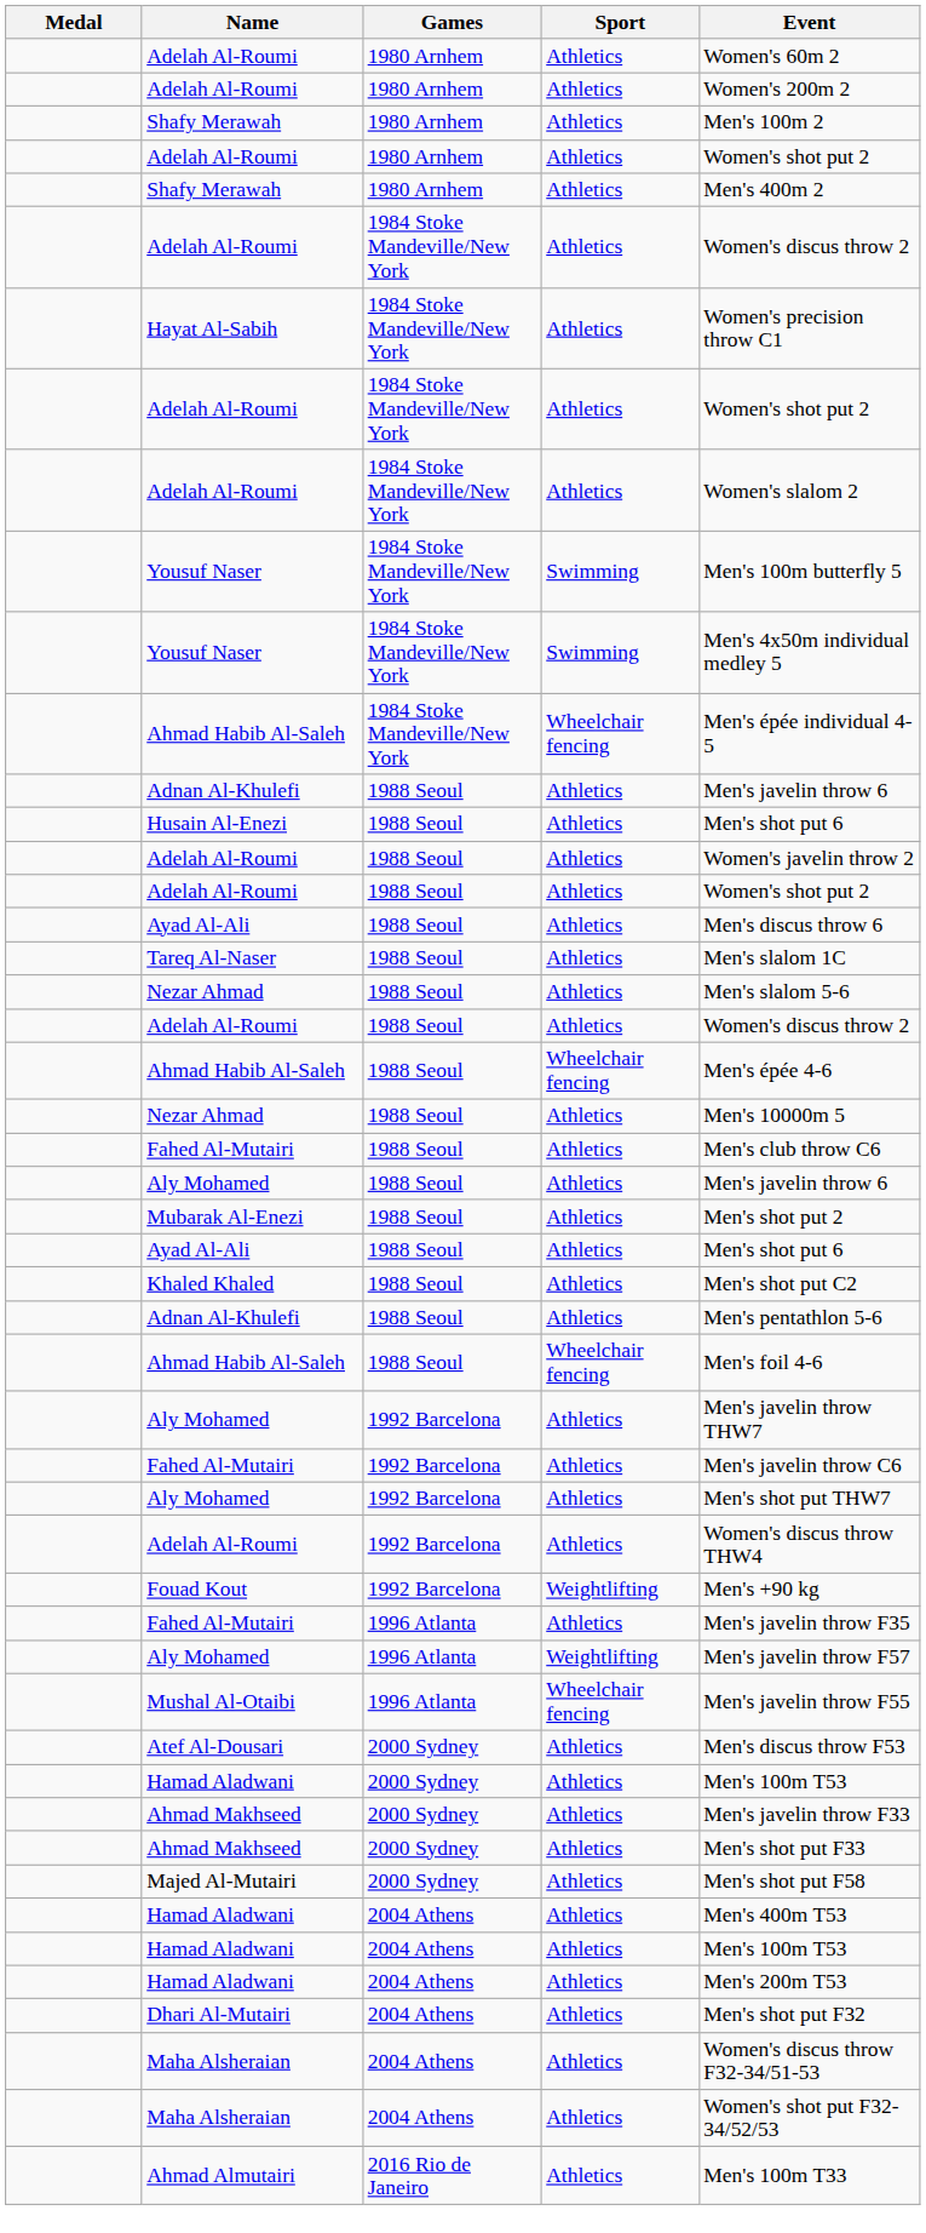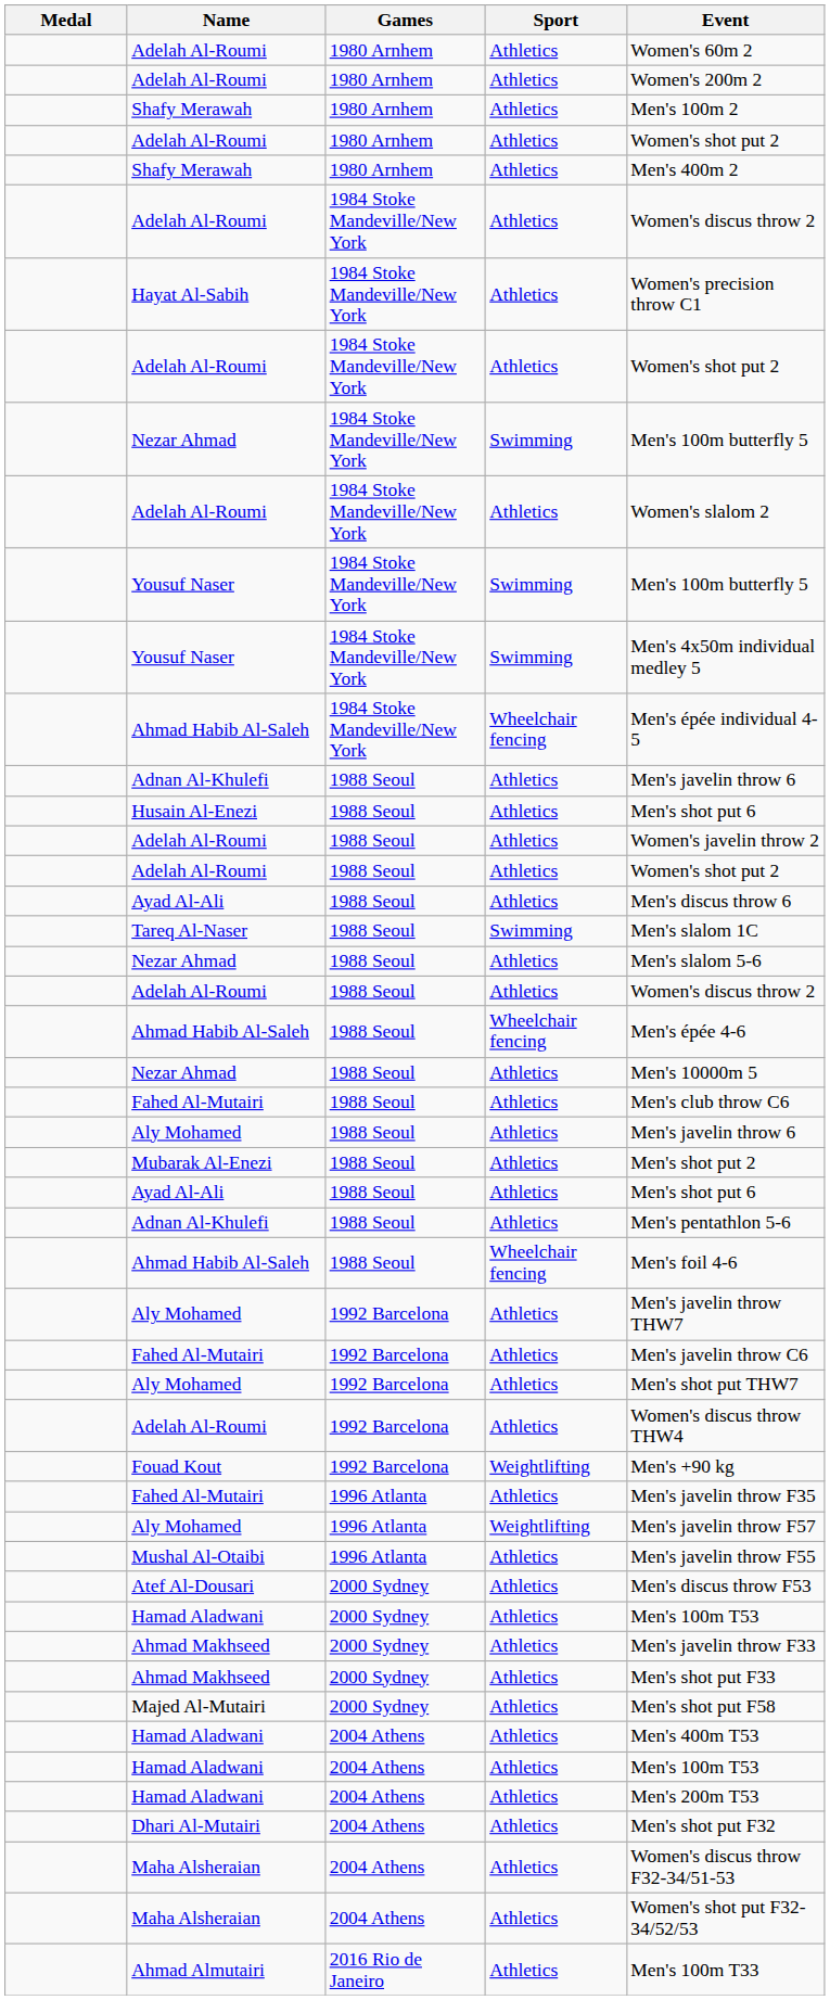+ row: Nezar Ahmad | 1984 Stoke Mandeville/New York | Swimming | Men's 100m butterfly 5
Tareq Al-Naser | Sport: Athletics -> Swimming
- row: Khaled Khaled | 1988 Seoul | Athletics | Men's shot put C2
Mushal Al-Otaibi | Sport: Wheelchair fencing -> Athletics
